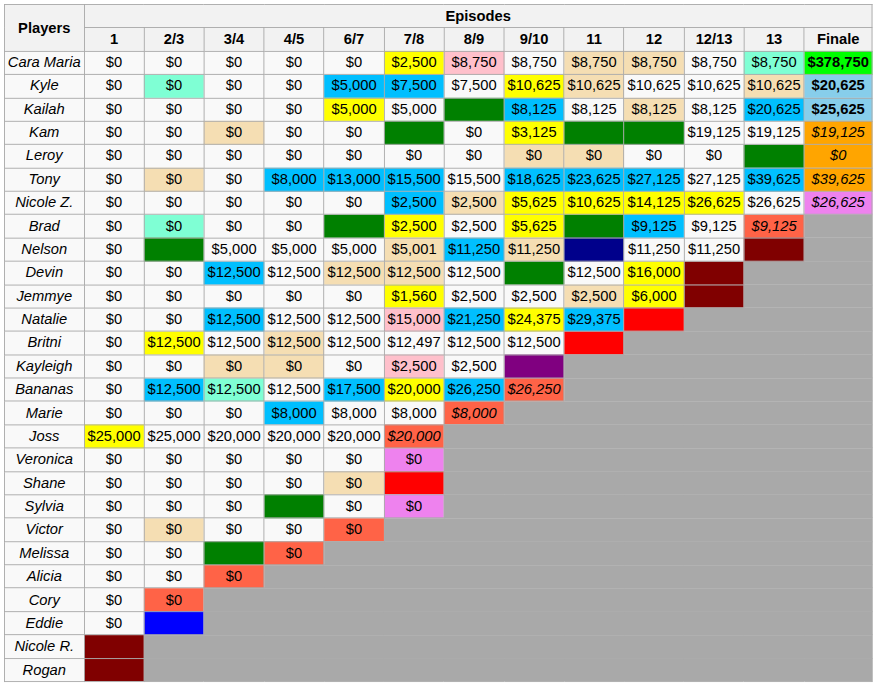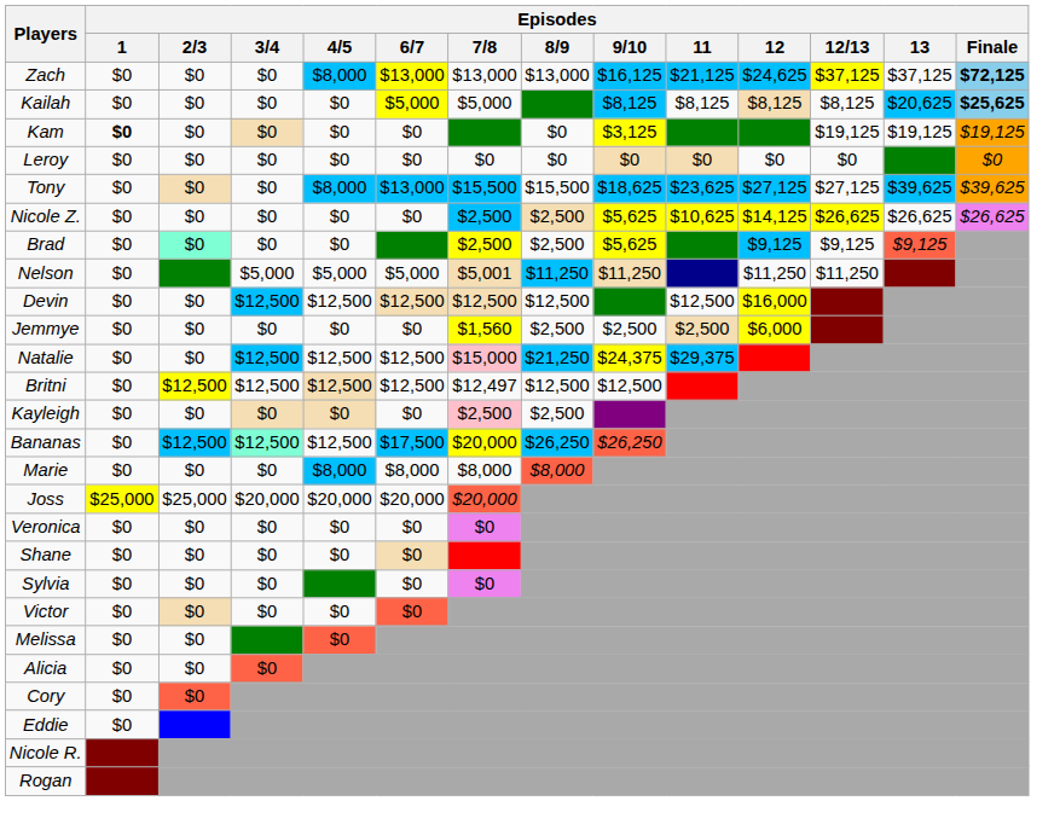- row: Cara Maria | $0 | $0 | $0 | $0 | $0 | $2,500 | $8,750 | $8,750 | $8,750 | $8,750 | $8,750 | $8,750 | $378,750
+ row: Zach | $0 | $0 | $0 | $8,000 | $13,000 | $13,000 | $13,000 | $16,125 | $21,125 | $24,625 | $37,125 | $37,125 | $72,125
- row: Kyle | $0 | $0 | $0 | $0 | $5,000 | $7,500 | $7,500 | $10,625 | $10,625 | $10,625 | $10,625 | $10,625 | $20,625
Kam | Episodes / 1: normal -> bold
